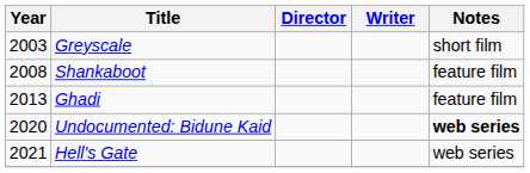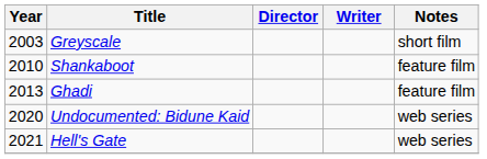Shankaboot | Year: 2008 -> 2010
Undocumented: Bidune Kaid | Notes: bold -> normal
